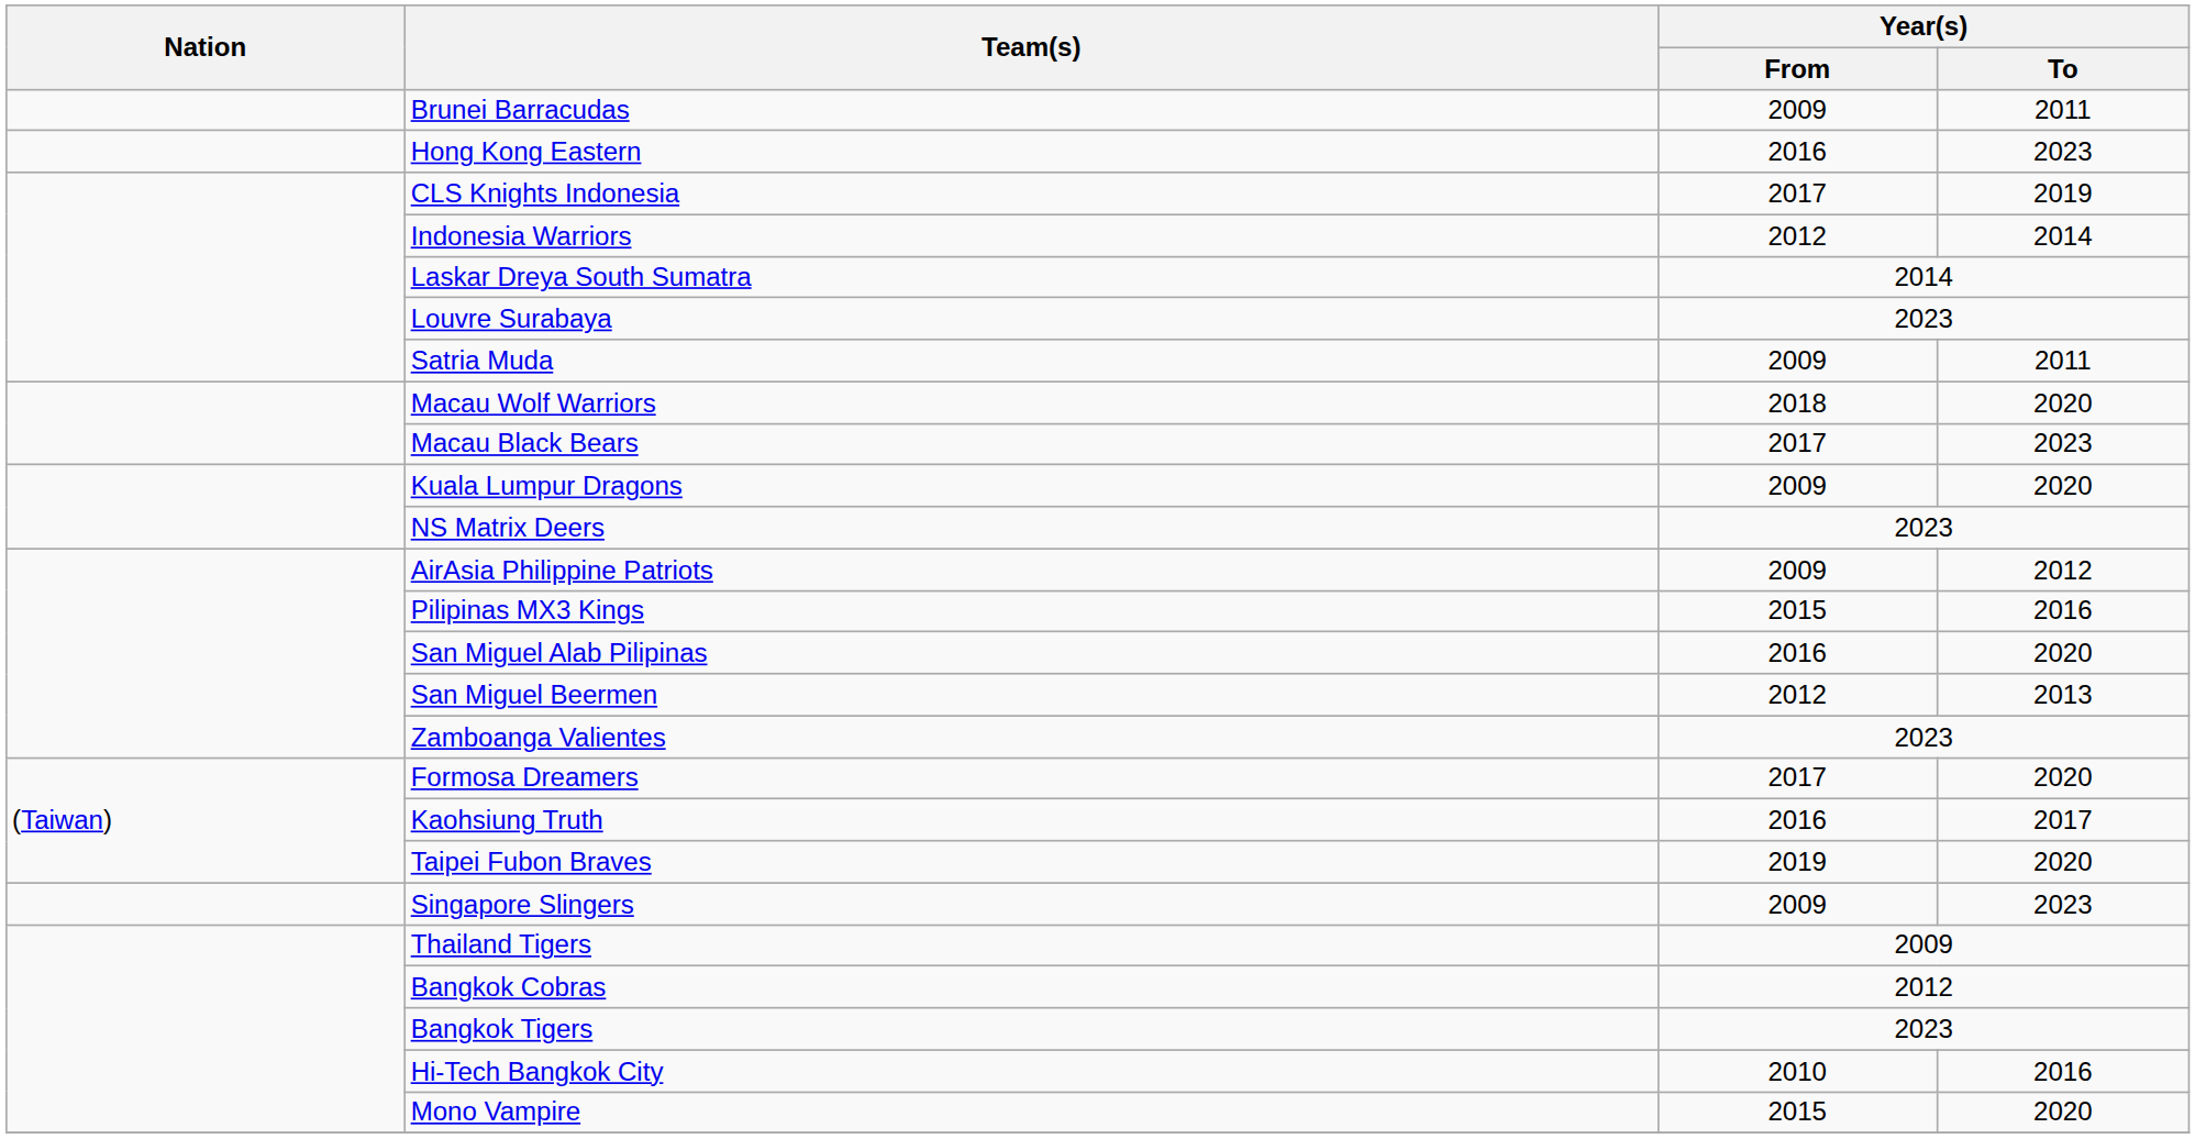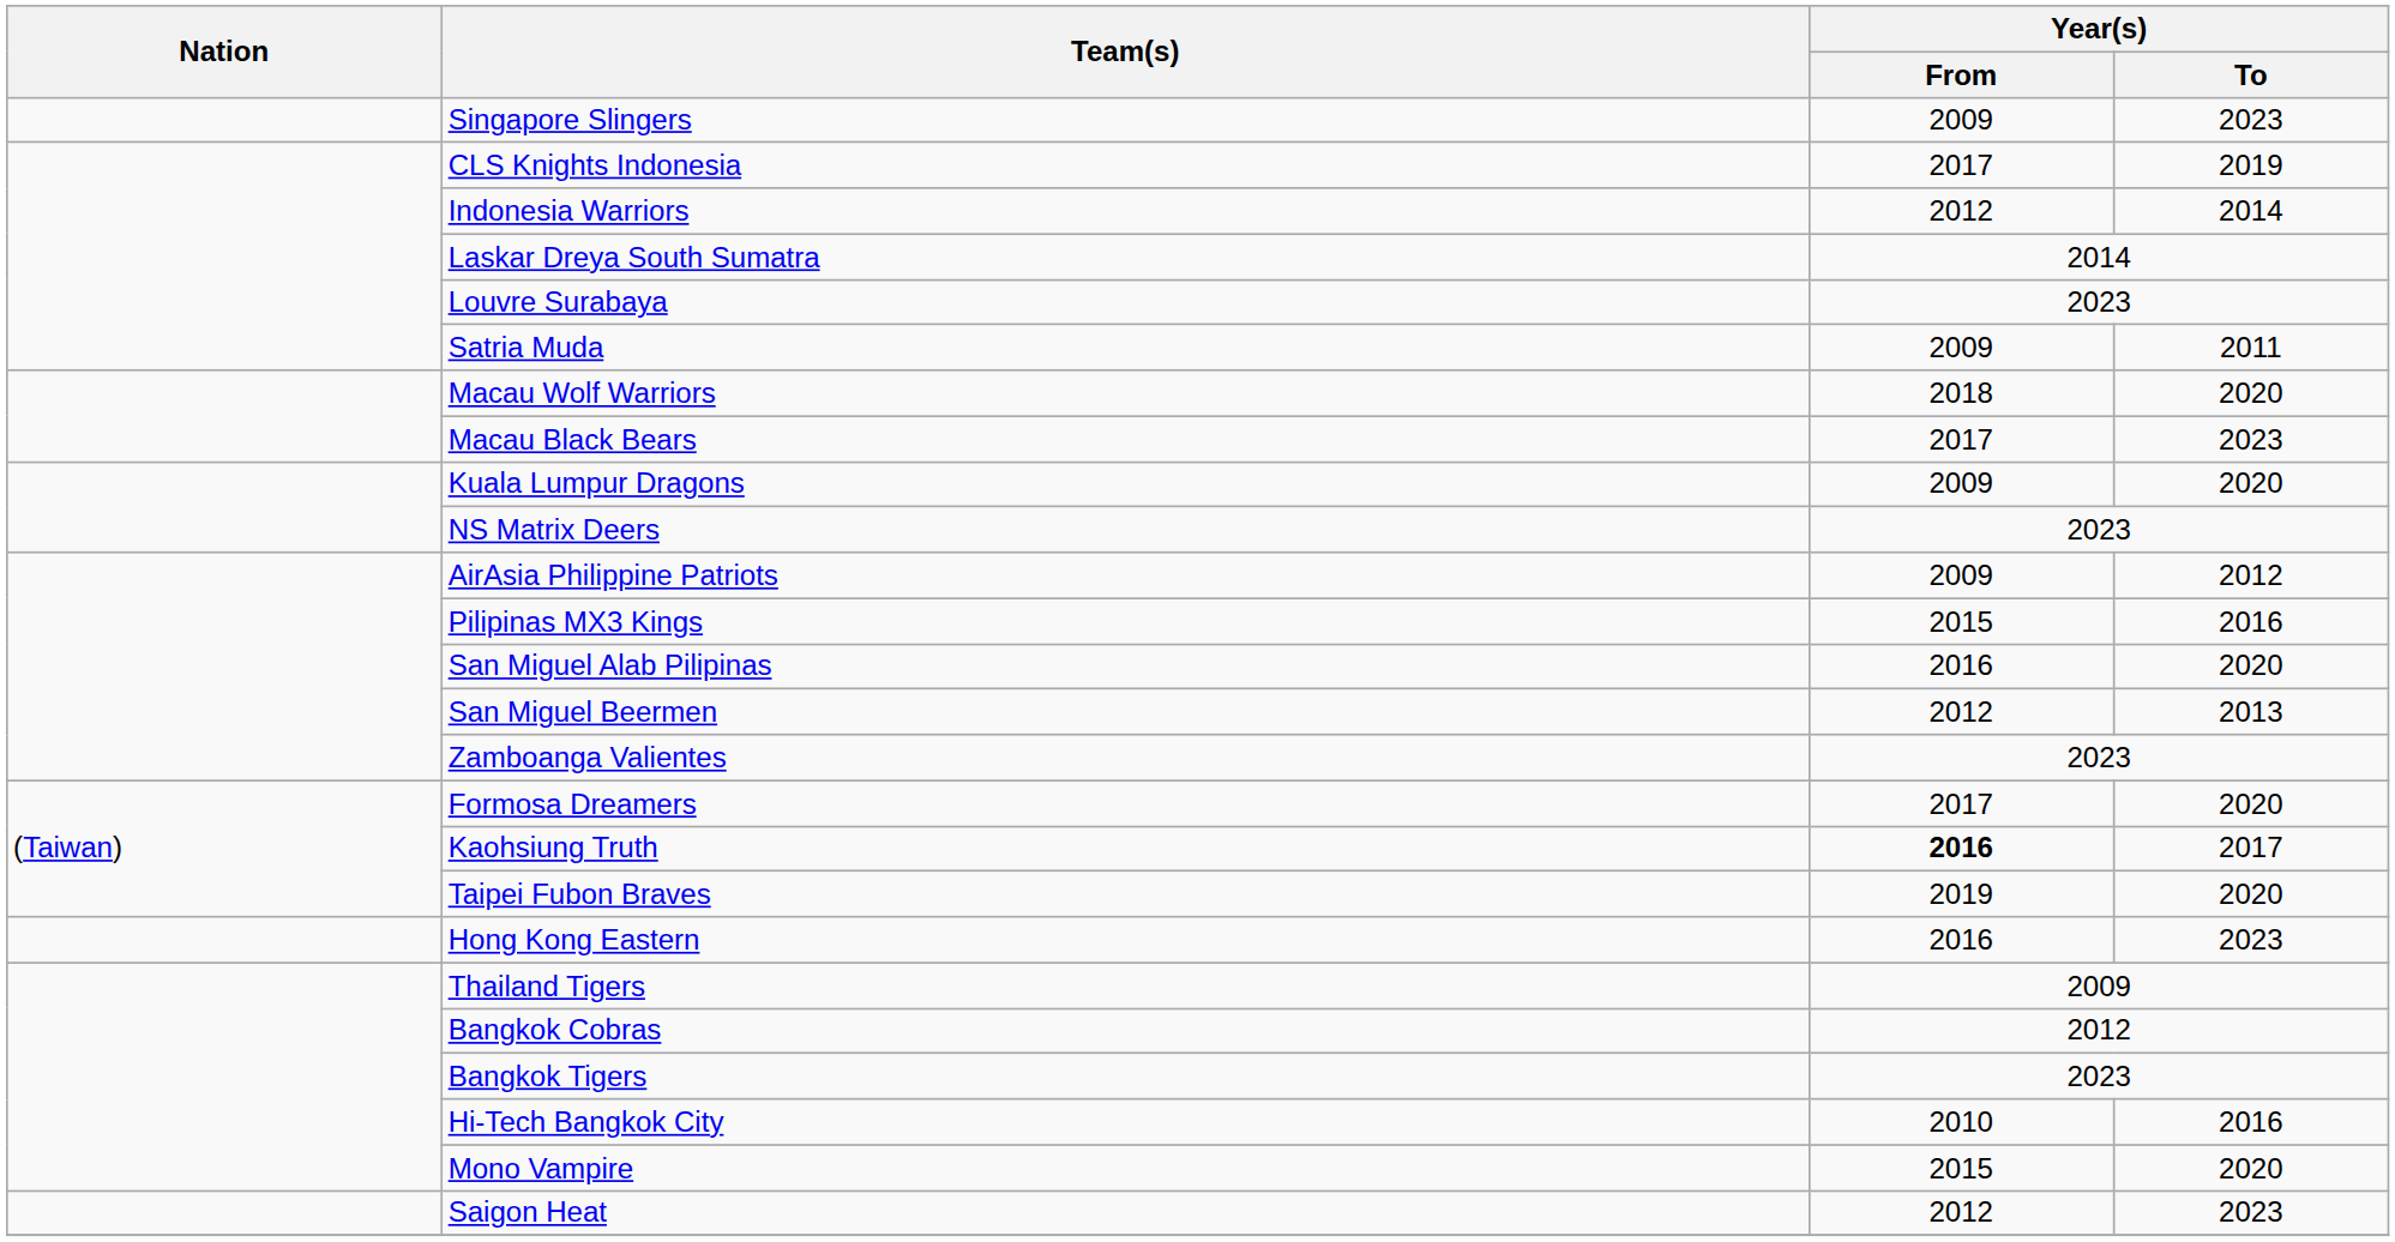- row: Brunei Barracudas | 2009 | 2011
rows swapped: Hong Kong Eastern <-> Singapore Slingers
Kaohsiung Truth | Year(s) / From: normal -> bold
+ row: Saigon Heat | 2012 | 2023
